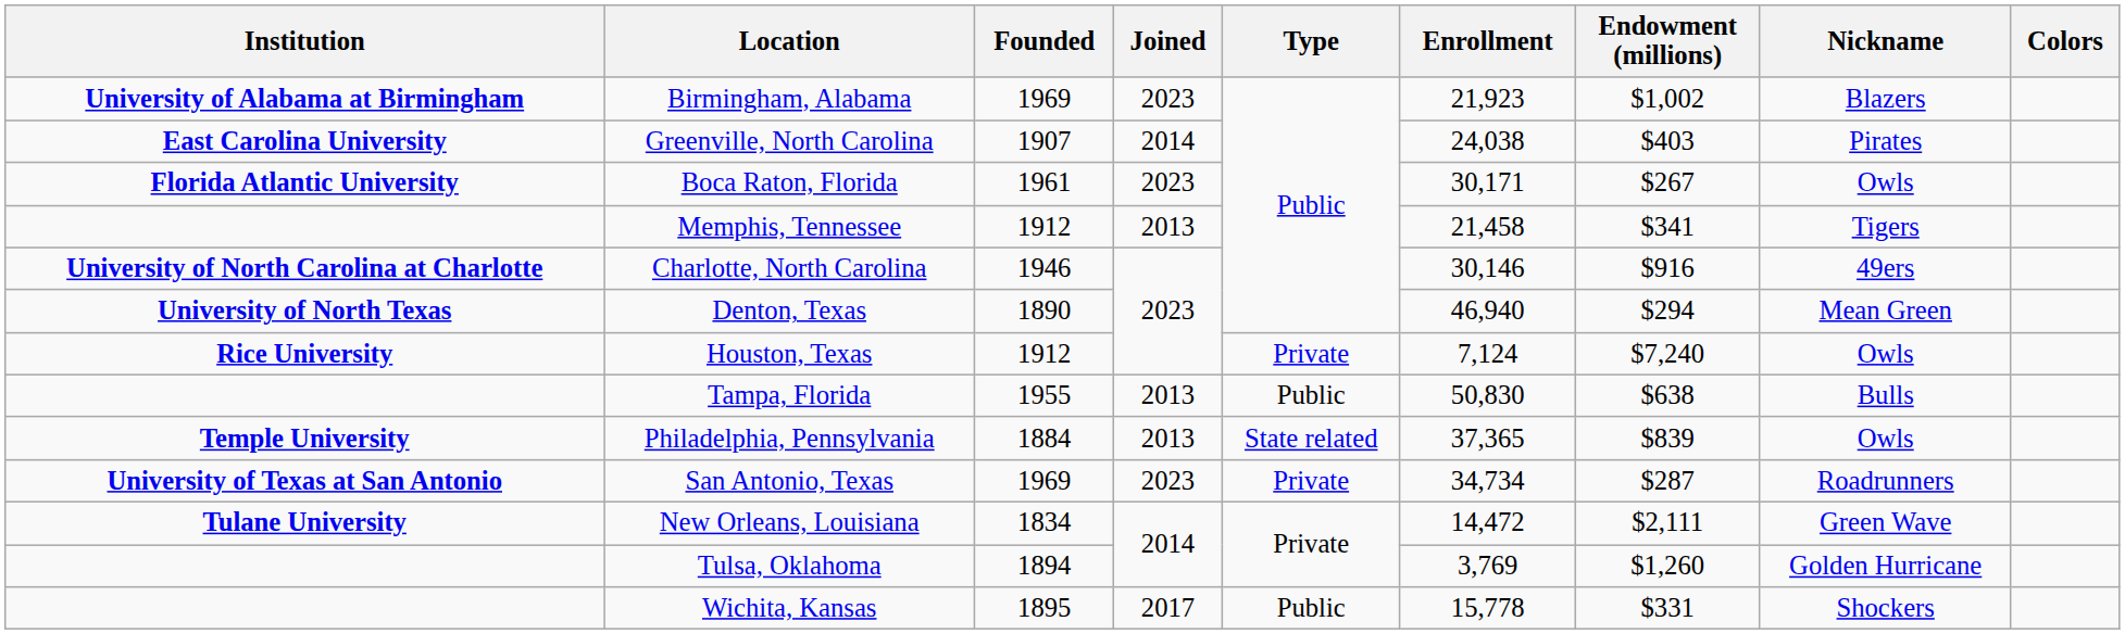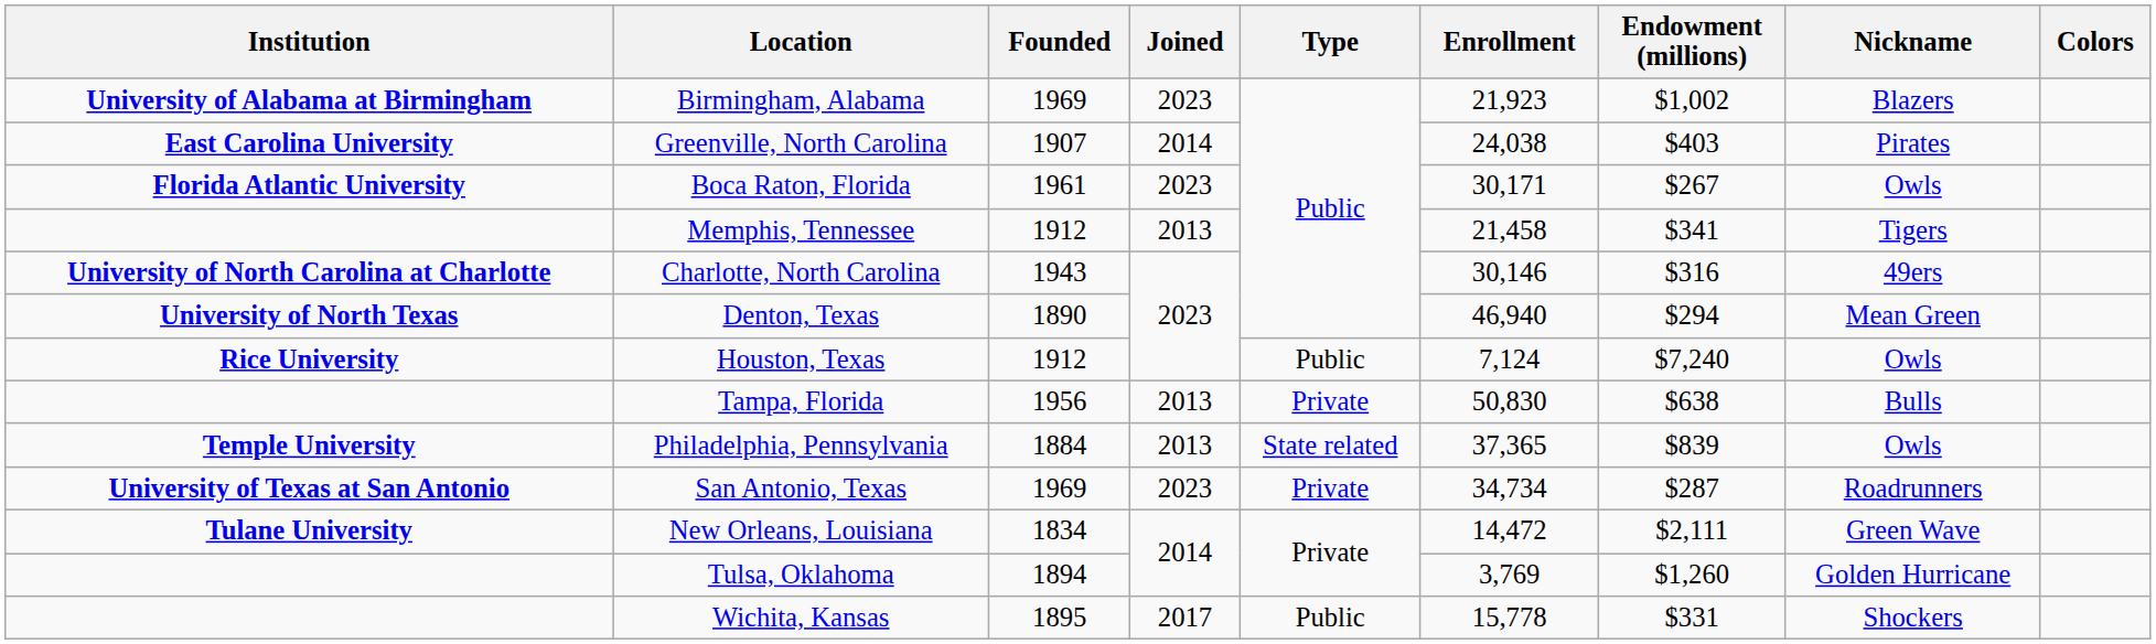Charlotte, North Carolina | Founded: 1946 -> 1943
Charlotte, North Carolina | Endowment (millions): $916 -> $316
Houston, Texas | Type: Private -> Public
Tampa, Florida | Founded: 1955 -> 1956
Tampa, Florida | Type: Public -> Private
